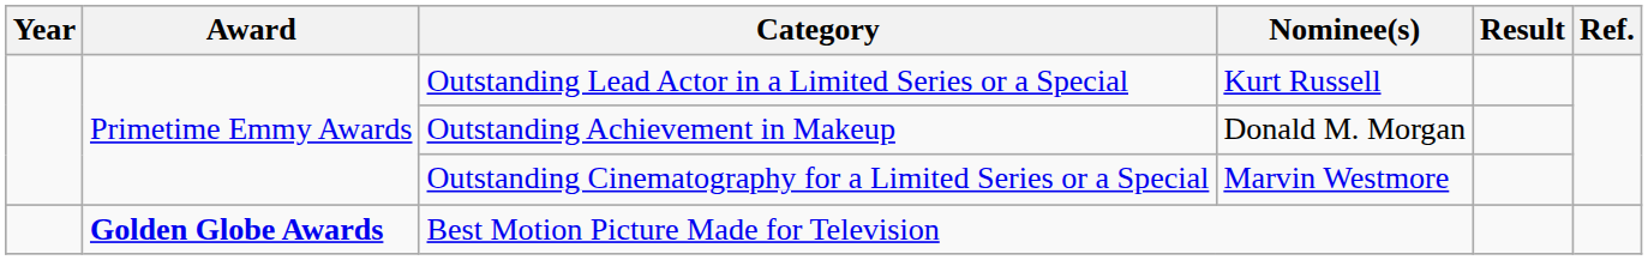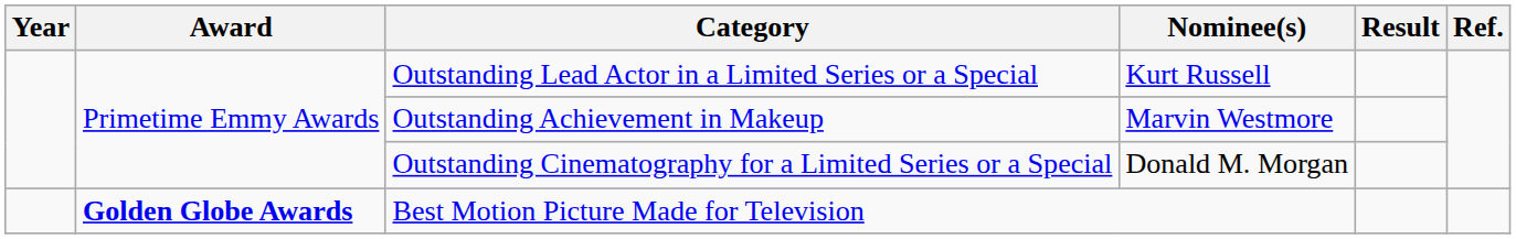Outstanding Achievement in Makeup | Nominee(s): Donald M. Morgan -> Marvin Westmore
Outstanding Cinematography for a Limited Series or a Special | Nominee(s): Marvin Westmore -> Donald M. Morgan
